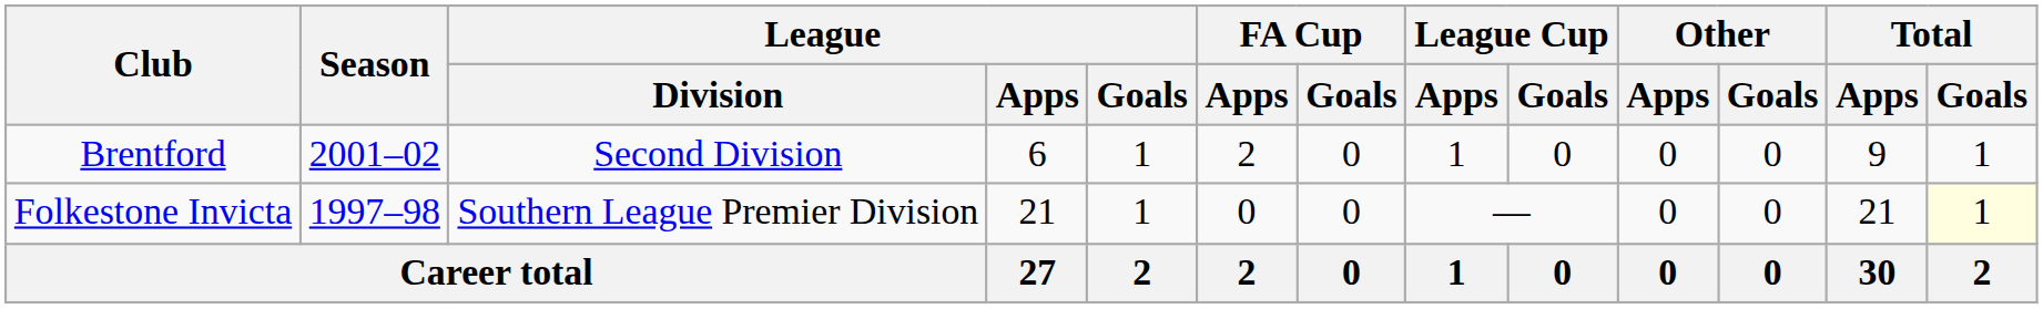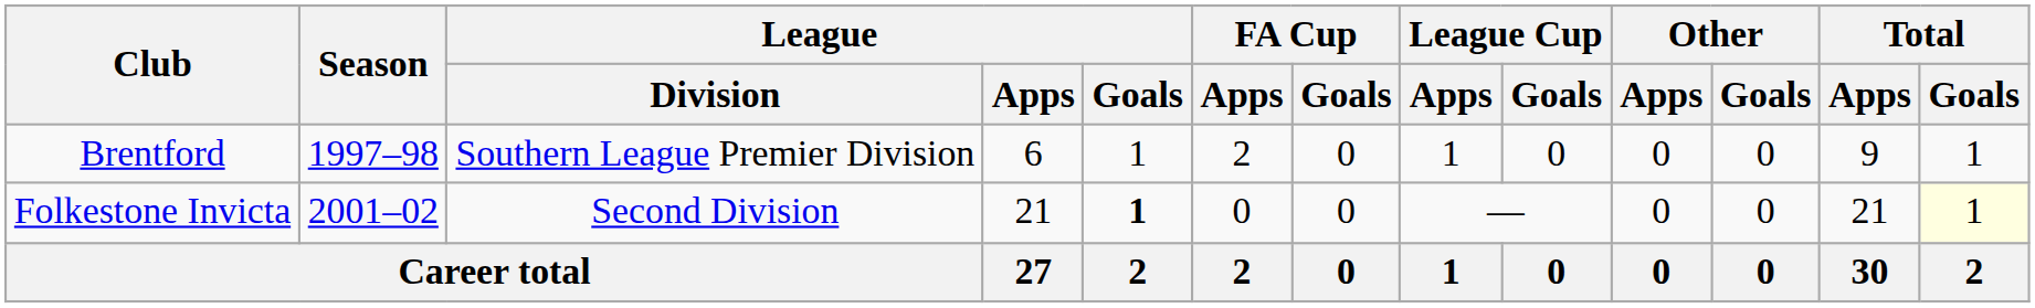Brentford | Season: 2001–02 -> 1997–98
Brentford | League / Division: Second Division -> Southern League Premier Division
Folkestone Invicta | Season: 1997–98 -> 2001–02
Folkestone Invicta | League / Division: Southern League Premier Division -> Second Division
Folkestone Invicta | League / Goals: normal -> bold
